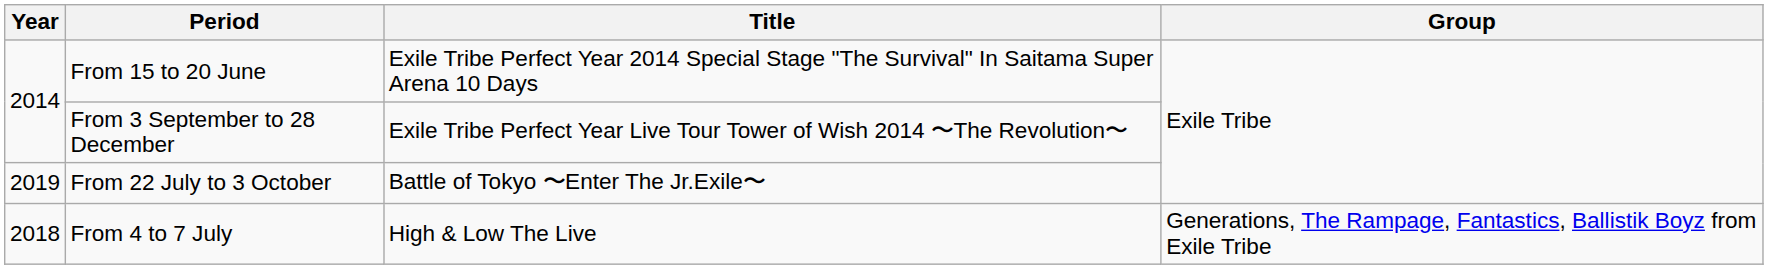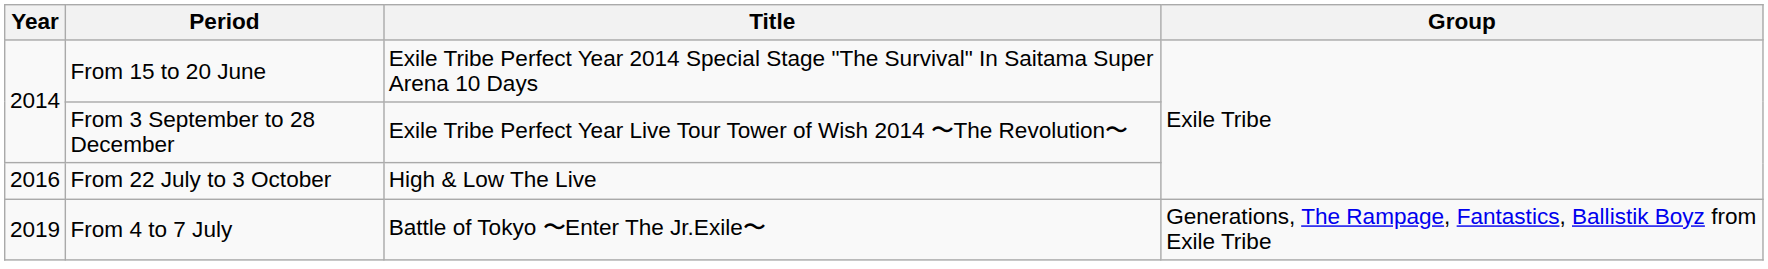From 22 July to 3 October | Year: 2019 -> 2016
From 22 July to 3 October | Title: Battle of Tokyo 〜Enter The Jr.Exile〜 -> High & Low The Live
From 4 to 7 July | Year: 2018 -> 2019
From 4 to 7 July | Title: High & Low The Live -> Battle of Tokyo 〜Enter The Jr.Exile〜
